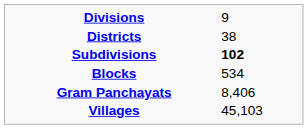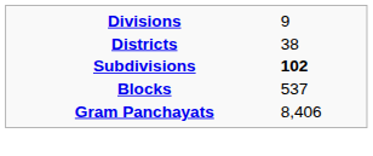Blocks | column 2: 534 -> 537
- row: Villages | 45,103
